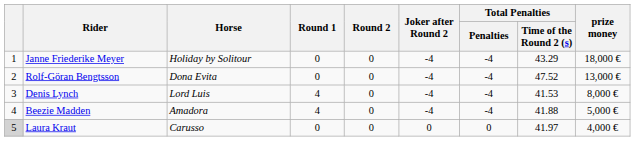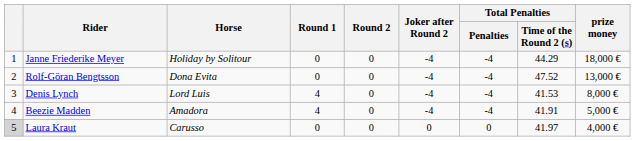Janne Friederike Meyer | Total Penalties / Time of the Round 2 (s): 43.29 -> 44.29
Beezie Madden | Total Penalties / Time of the Round 2 (s): 41.88 -> 41.91
